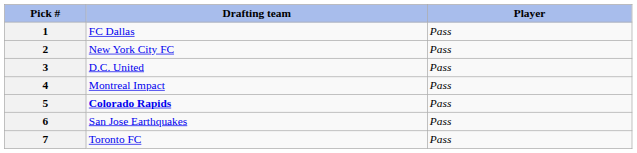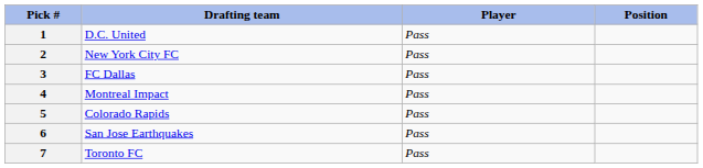+ column: Position
1 | Drafting team: FC Dallas -> D.C. United
3 | Drafting team: D.C. United -> FC Dallas
5 | Drafting team: bold -> normal
